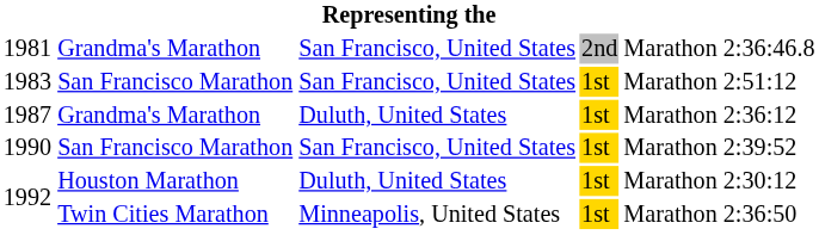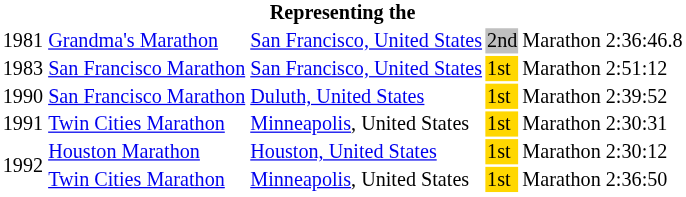- row: 1987 | Grandma's Marathon | Duluth, United States | 1st | Marathon | 2:36:12
1990 | column 3: San Francisco, United States -> Duluth, United States
+ row: 1991 | Twin Cities Marathon | Minneapolis, United States | 1st | Marathon | 2:30:31
1992 / Houston Marathon | column 3: Duluth, United States -> Houston, United States
